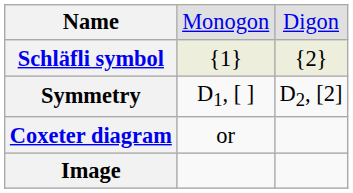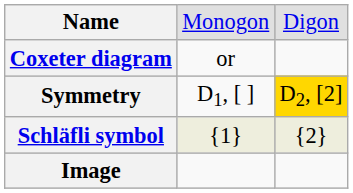rows swapped: Schläfli symbol <-> Coxeter diagram
Symmetry | column 3: no background -> gold background
